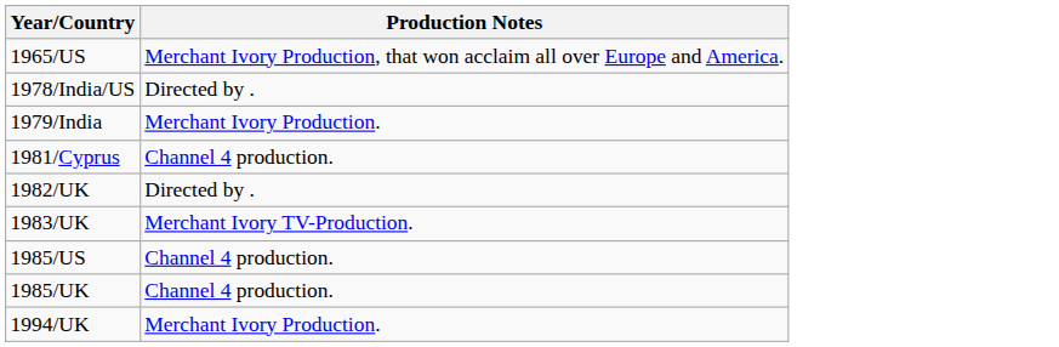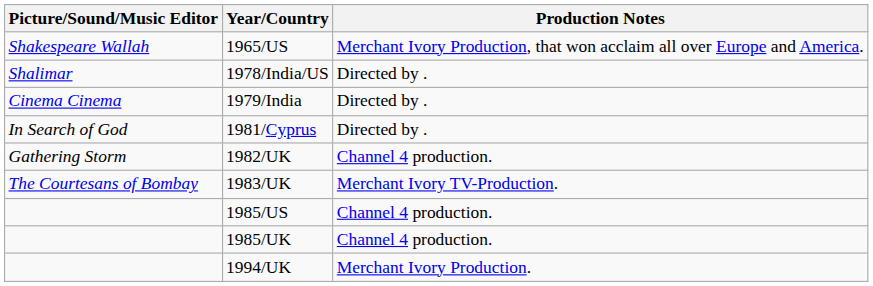+ column: Picture/Sound/Music Editor | Shakespeare Wallah | Shalimar | Cinema Cinema | In Search of God | Gathering Storm | The Courtesans of Bombay
1979/India | Production Notes: Merchant Ivory Production. -> Directed by .
1981/Cyprus | Production Notes: Channel 4 production. -> Directed by .
1982/UK | Production Notes: Directed by . -> Channel 4 production.
